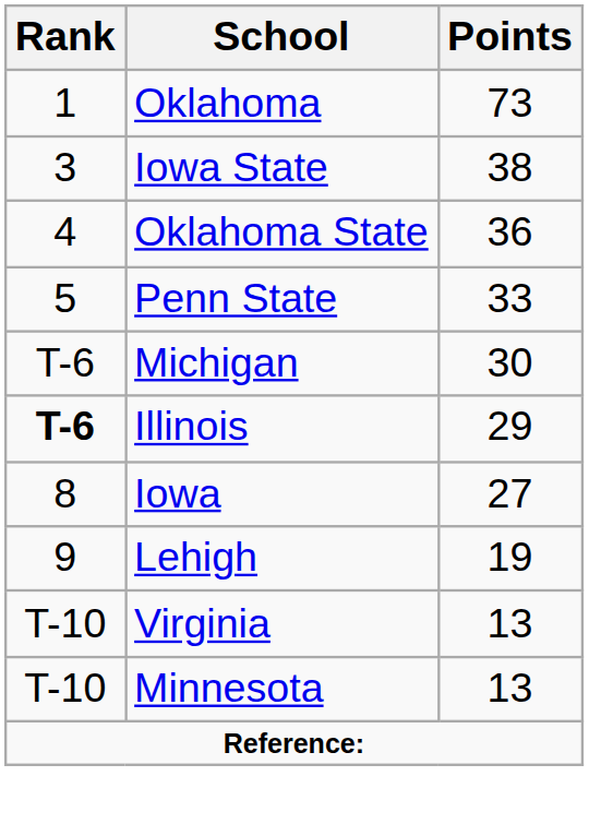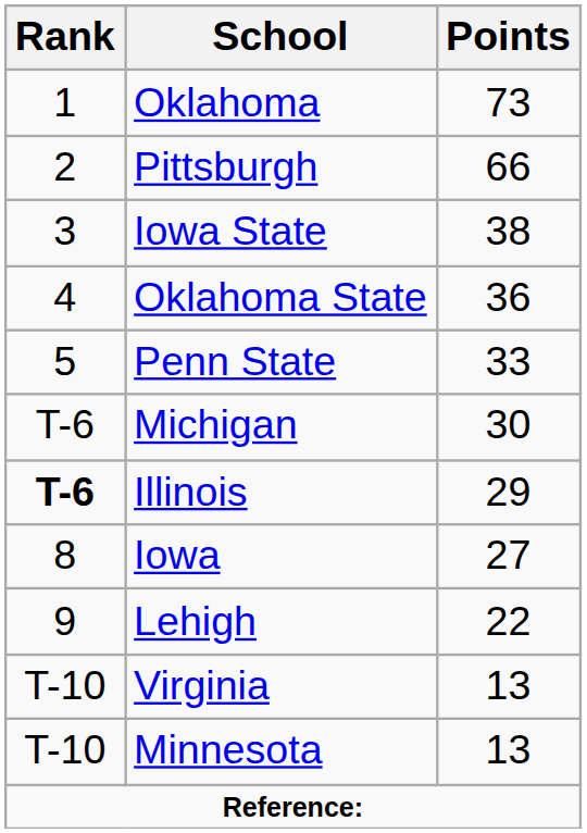+ row: 2 | Pittsburgh | 66
Lehigh | Points: 19 -> 22
